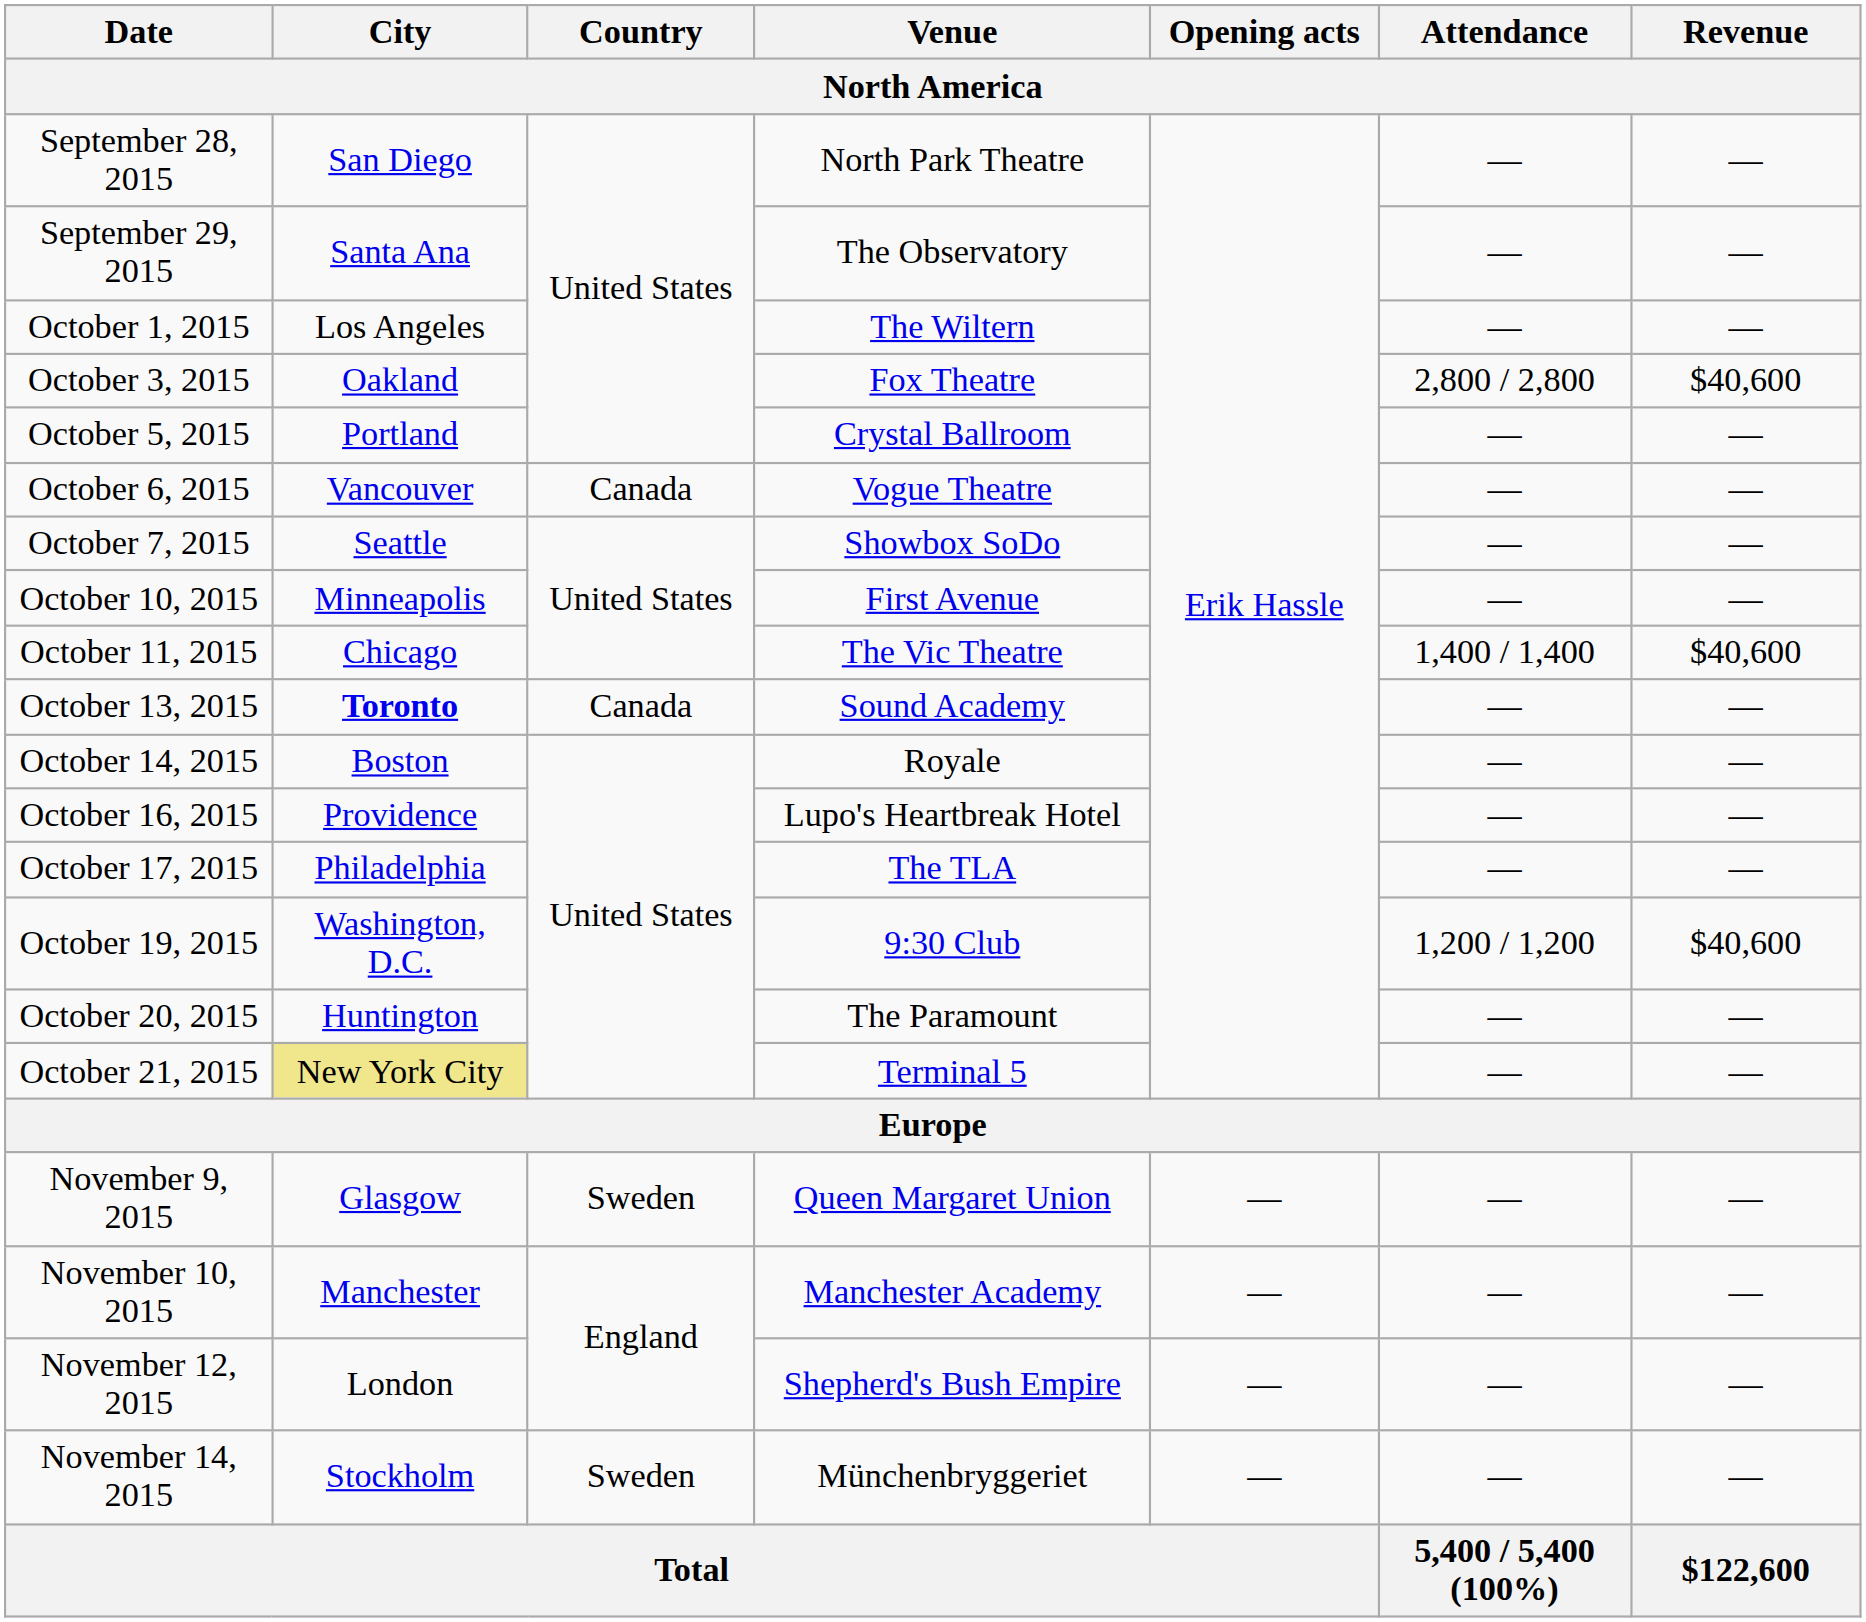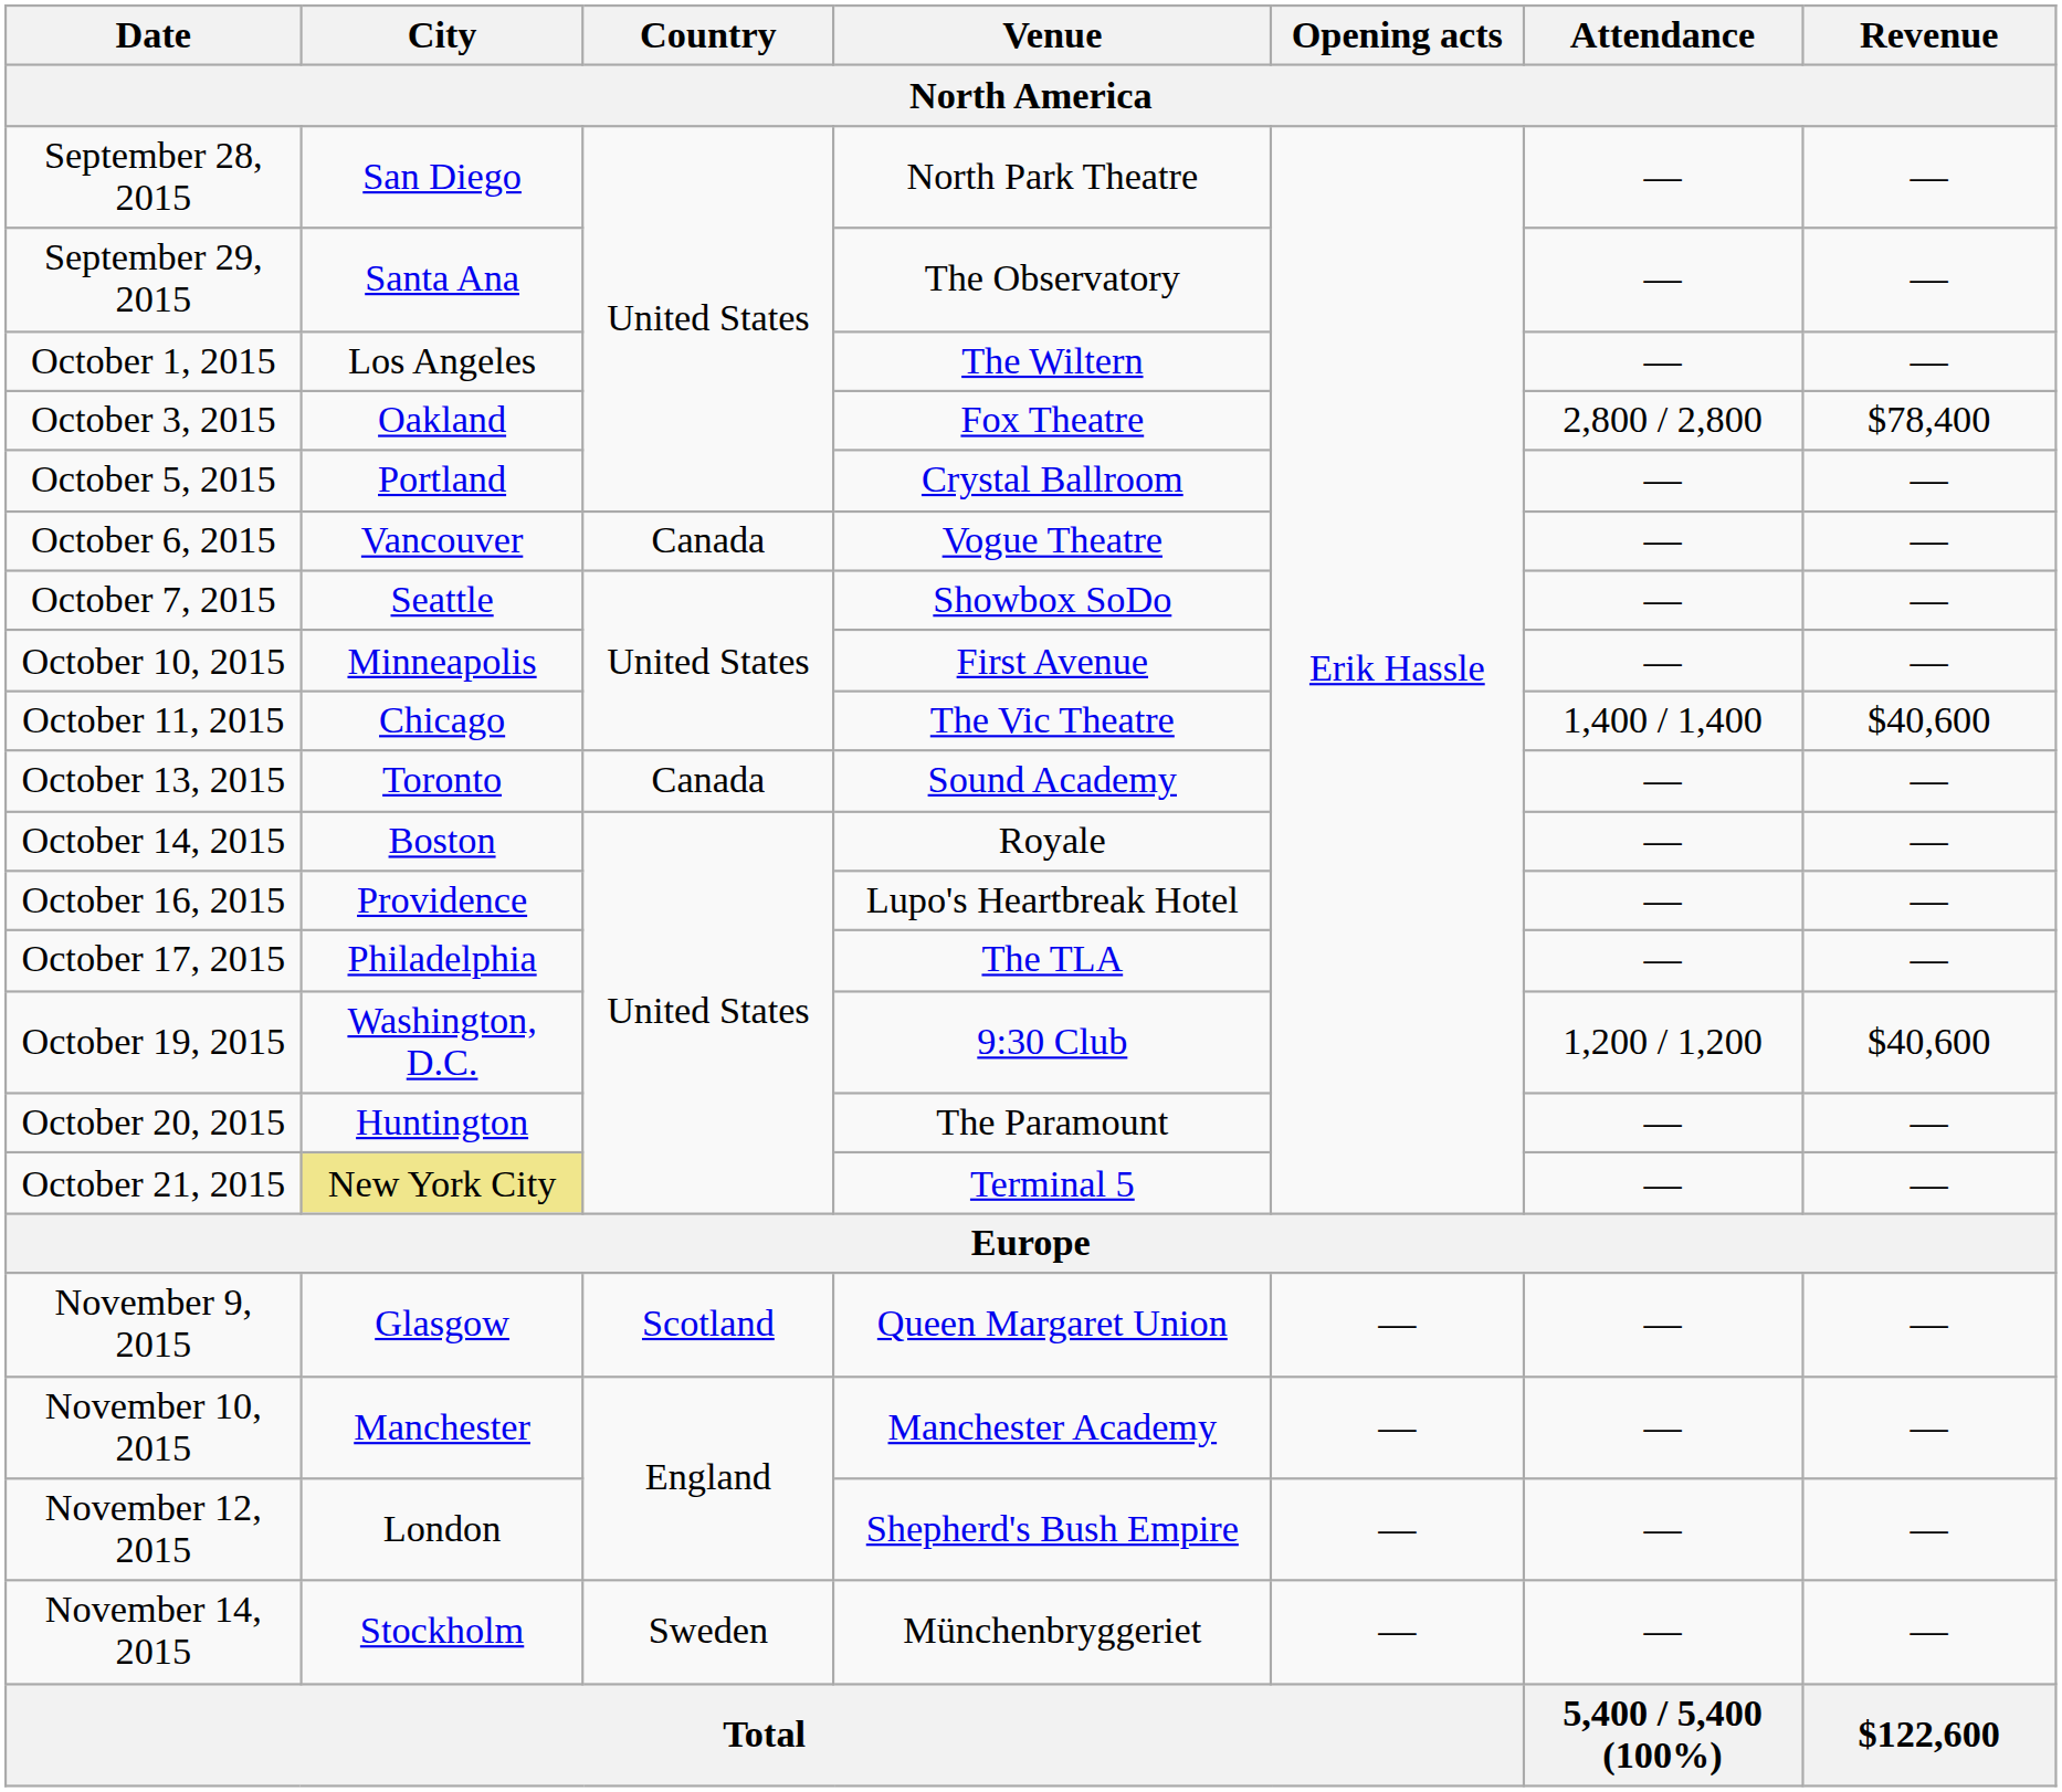October 3, 2015 | Revenue: $40,600 -> $78,400
October 13, 2015 | City: bold -> normal
November 9, 2015 | Country: Sweden -> Scotland
